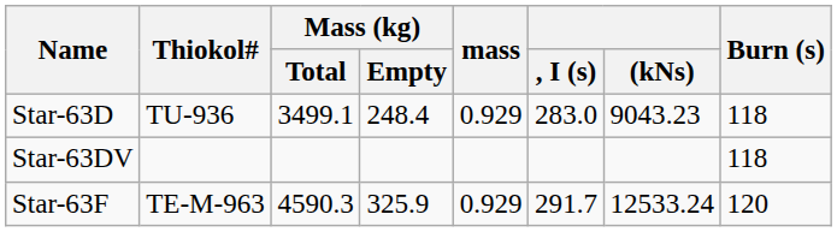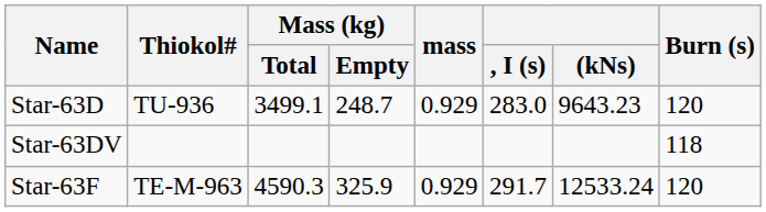Star-63D | Mass (kg) / Empty: 248.4 -> 248.7
Star-63D | (kNs): 9043.23 -> 9643.23
Star-63D | Burn (s): 118 -> 120
